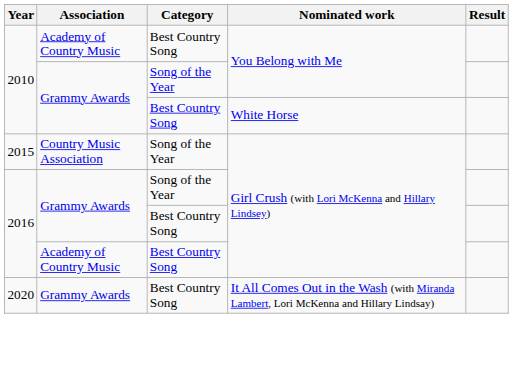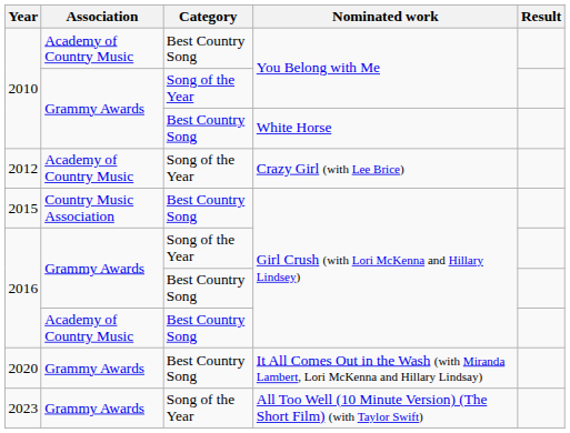+ row: 2012 | Academy of Country Music | Song of the Year | Crazy Girl (with Lee Brice)
2015 | Category: Song of the Year -> Best Country Song
+ row: 2023 | Grammy Awards | Song of the Year | All Too Well (10 Minute Version) (The Short Film) (with Taylor Swift)
